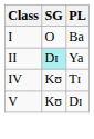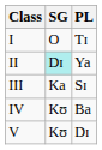I | PL: Ba -> Tɪ
+ row: III | Ka | Sɪ
IV | PL: Tɪ -> Ba
